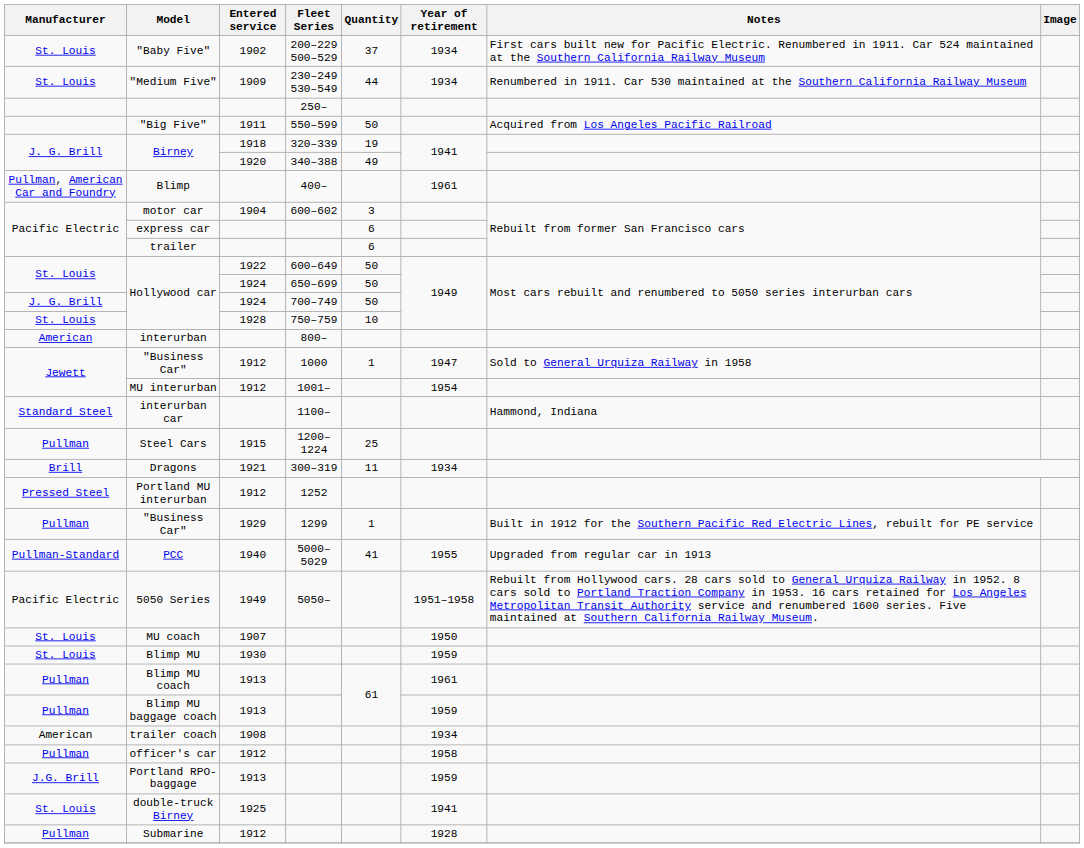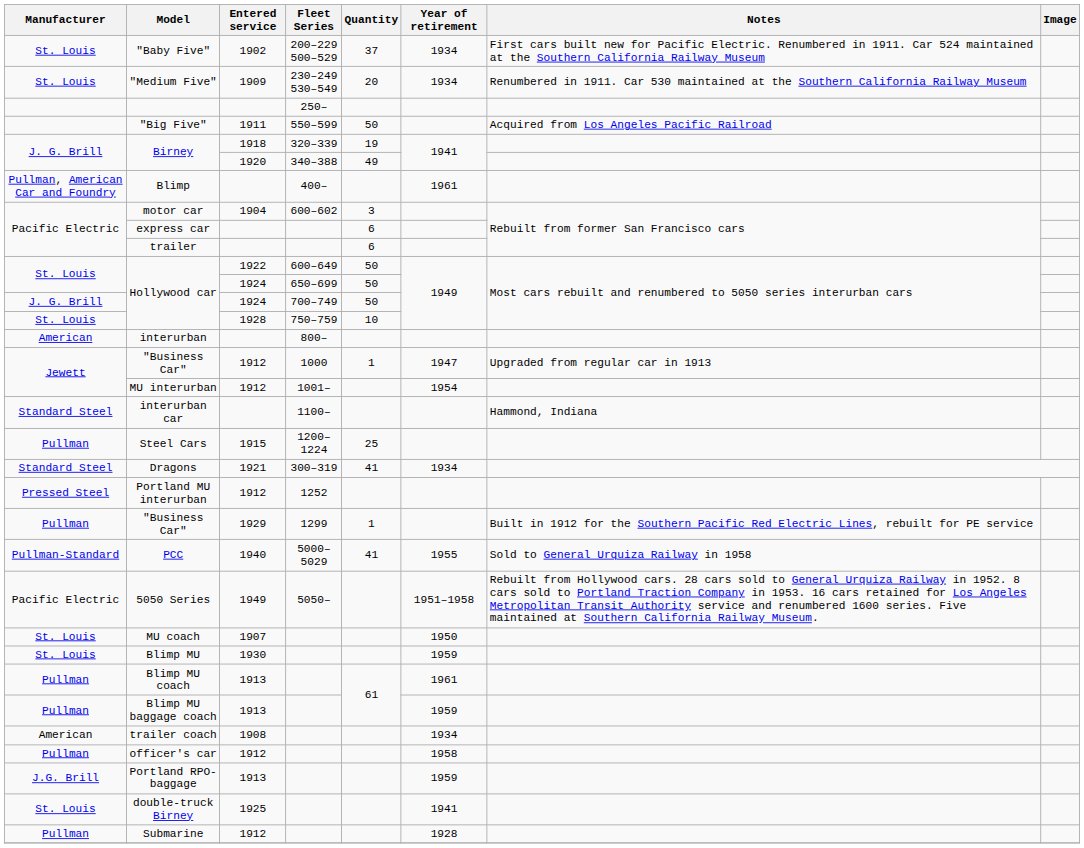"Medium Five" | Quantity: 44 -> 20
"Business Car" / 1000 | Notes: Sold to General Urquiza Railway in 1958 -> Upgraded from regular car in 1913
Dragons | Manufacturer: Brill -> Standard Steel
Dragons | Quantity: 11 -> 41
PCC | Notes: Upgraded from regular car in 1913 -> Sold to General Urquiza Railway in 1958
